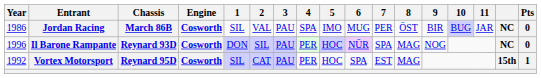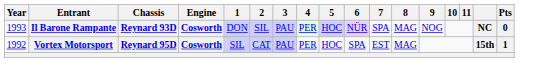- row: 1986 | Jordan Racing | March 86B | Cosworth | SIL | VAL | PAU | SPA | IMO | MUG | PER | ÖST | BIR | BUG | JAR | NC | 0
Il Barone Rampante | Year: 1996 -> 1993
